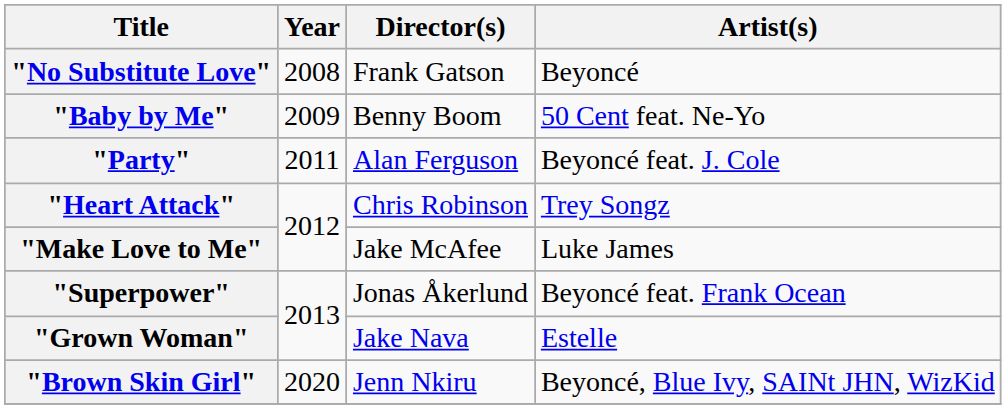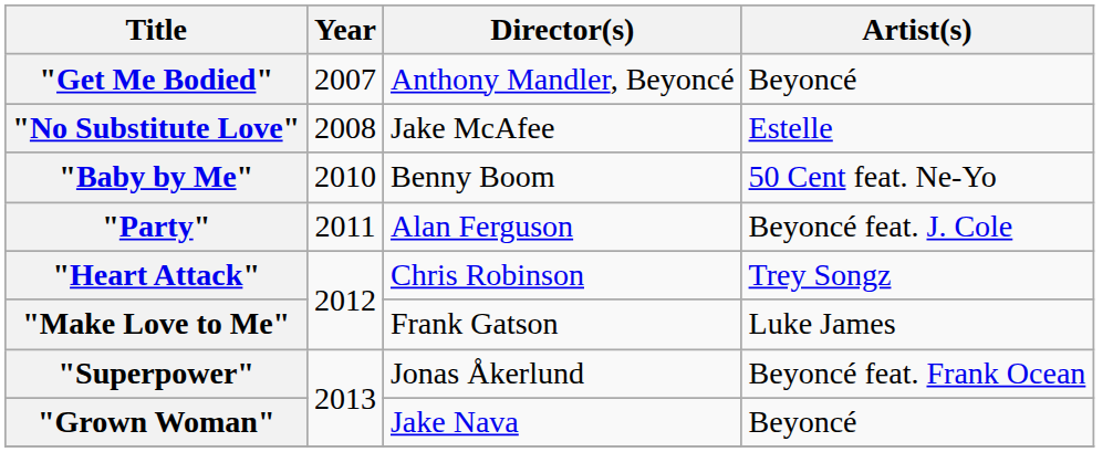+ row: "Get Me Bodied" | 2007 | Anthony Mandler, Beyoncé | Beyoncé
"No Substitute Love" | Director(s): Frank Gatson -> Jake McAfee
"No Substitute Love" | Artist(s): Beyoncé -> Estelle
"Baby by Me" | Year: 2009 -> 2010
"Make Love to Me" | Director(s): Jake McAfee -> Frank Gatson
"Grown Woman" | Artist(s): Estelle -> Beyoncé
- row: "Brown Skin Girl" | 2020 | Jenn Nkiru | Beyoncé, Blue Ivy, SAINt JHN, WizKid
